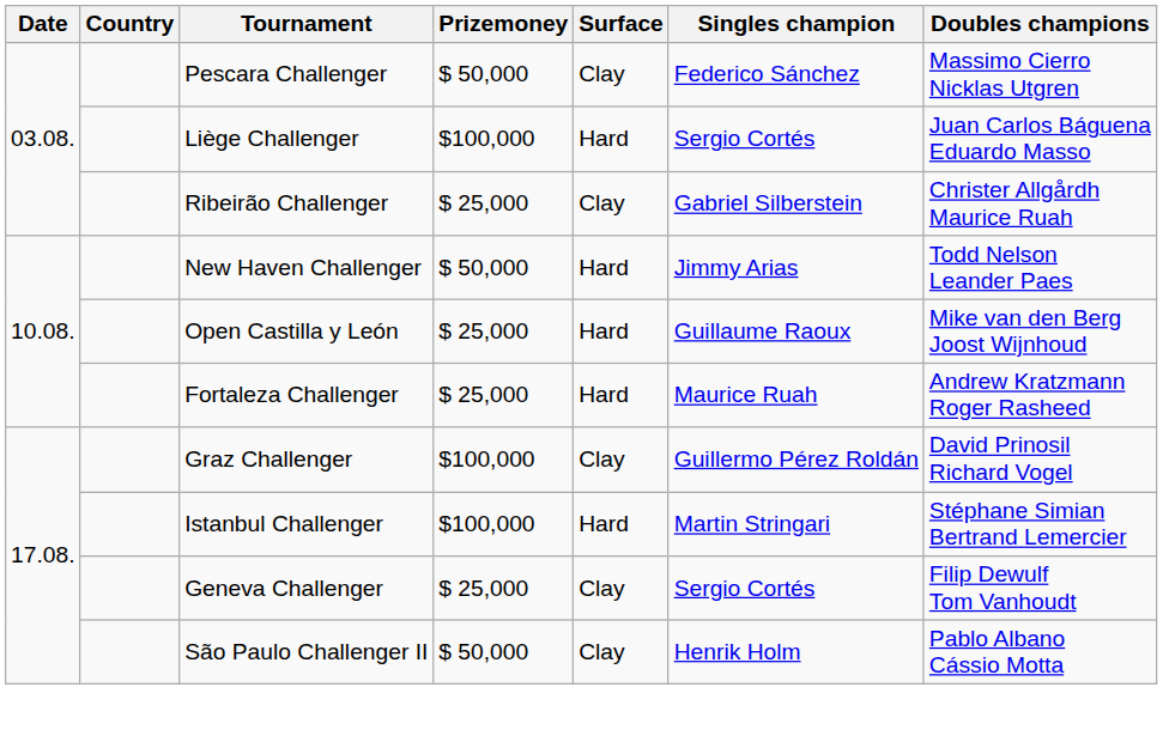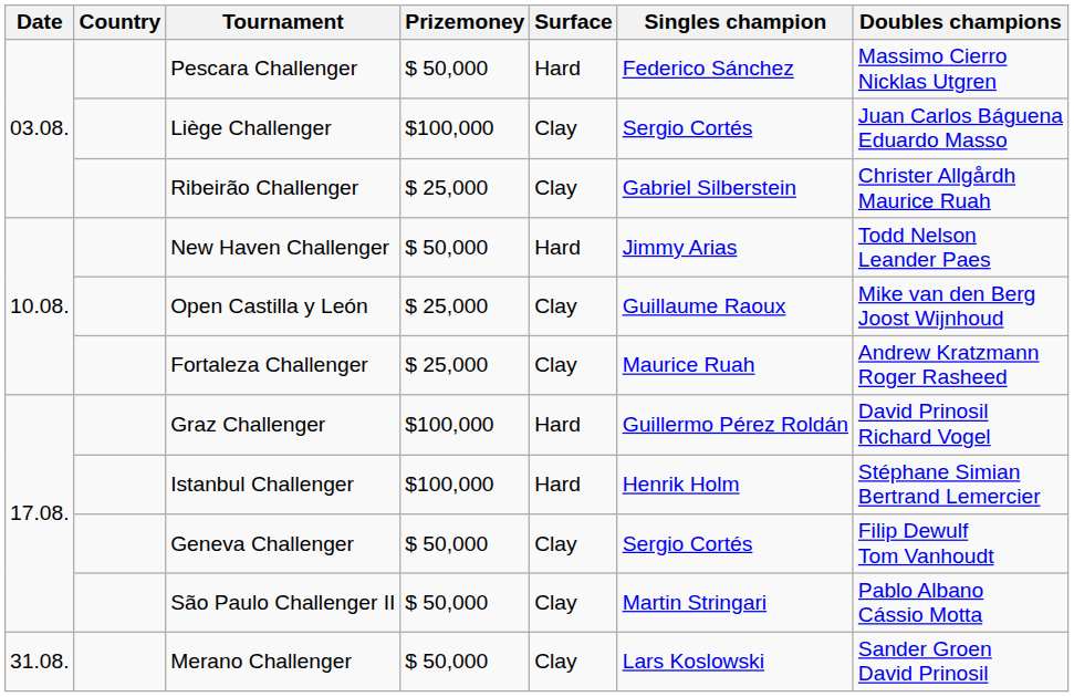Pescara Challenger | Surface: Clay -> Hard
Liège Challenger | Surface: Hard -> Clay
Open Castilla y León | Surface: Hard -> Clay
Fortaleza Challenger | Surface: Hard -> Clay
Graz Challenger | Surface: Clay -> Hard
Istanbul Challenger | Singles champion: Martin Stringari -> Henrik Holm
Geneva Challenger | Prizemoney: $ 25,000 -> $ 50,000
São Paulo Challenger II | Singles champion: Henrik Holm -> Martin Stringari
+ row: 31.08. | Merano Challenger | $ 50,000 | Clay | Lars Koslowski | Sander Groen David Prinosil
